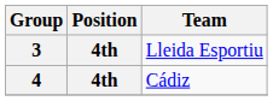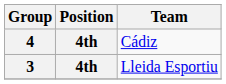rows swapped: 3 <-> 4
